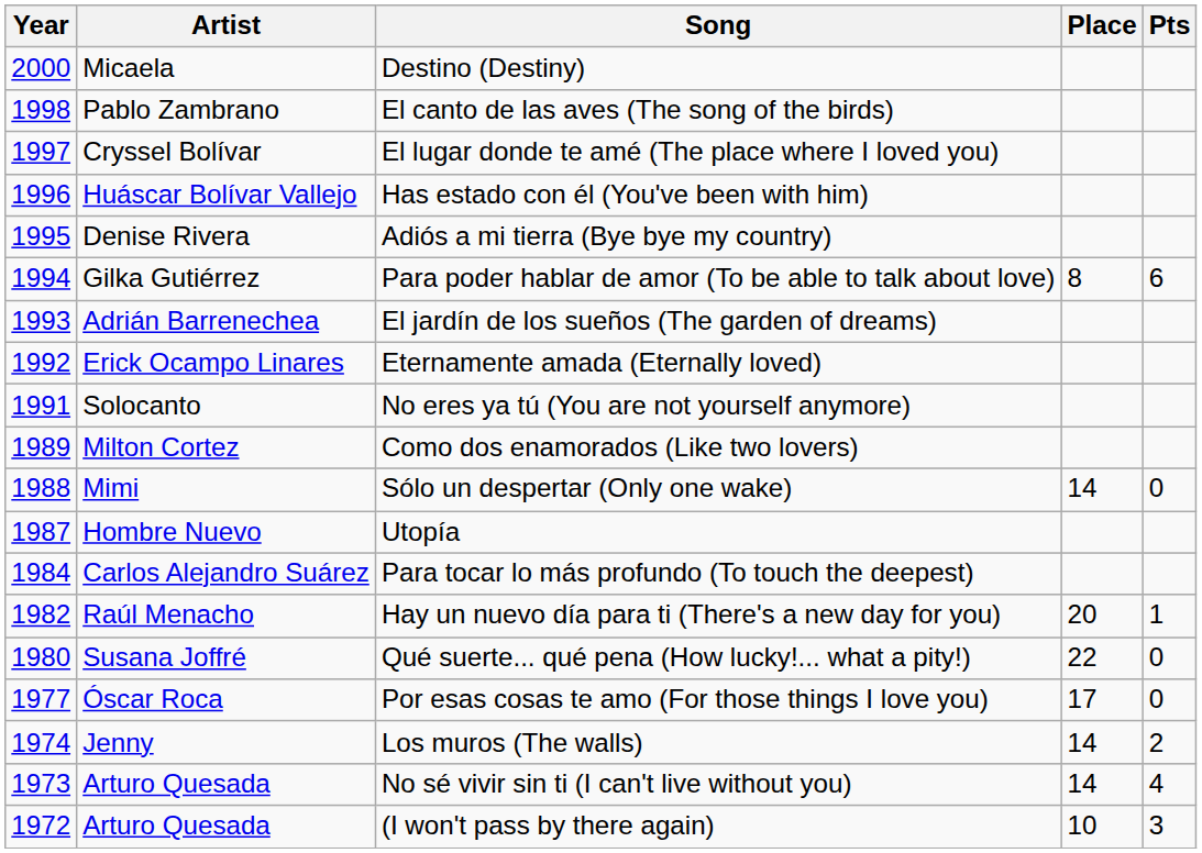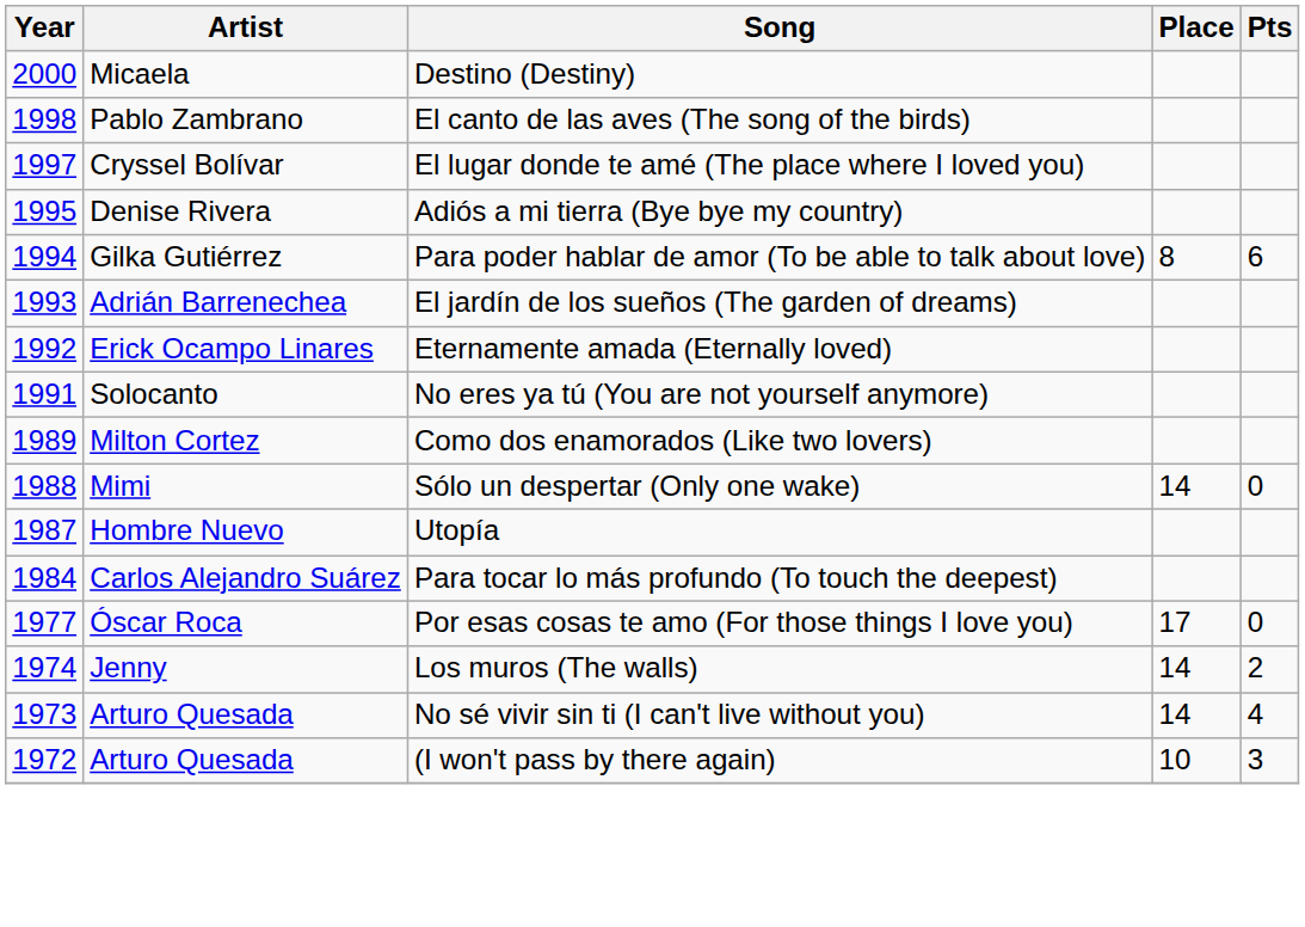- row: 1996 | Huáscar Bolívar Vallejo | Has estado con él (You've been with him)
- row: 1982 | Raúl Menacho | Hay un nuevo día para ti (There's a new day for you) | 20 | 1
- row: 1980 | Susana Joffré | Qué suerte... qué pena (How lucky!... what a pity!) | 22 | 0
